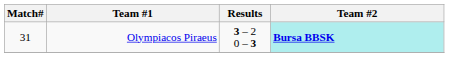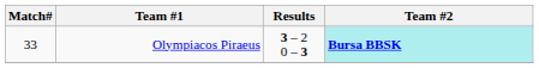Olympiacos Piraeus | Match#: 31 -> 33
